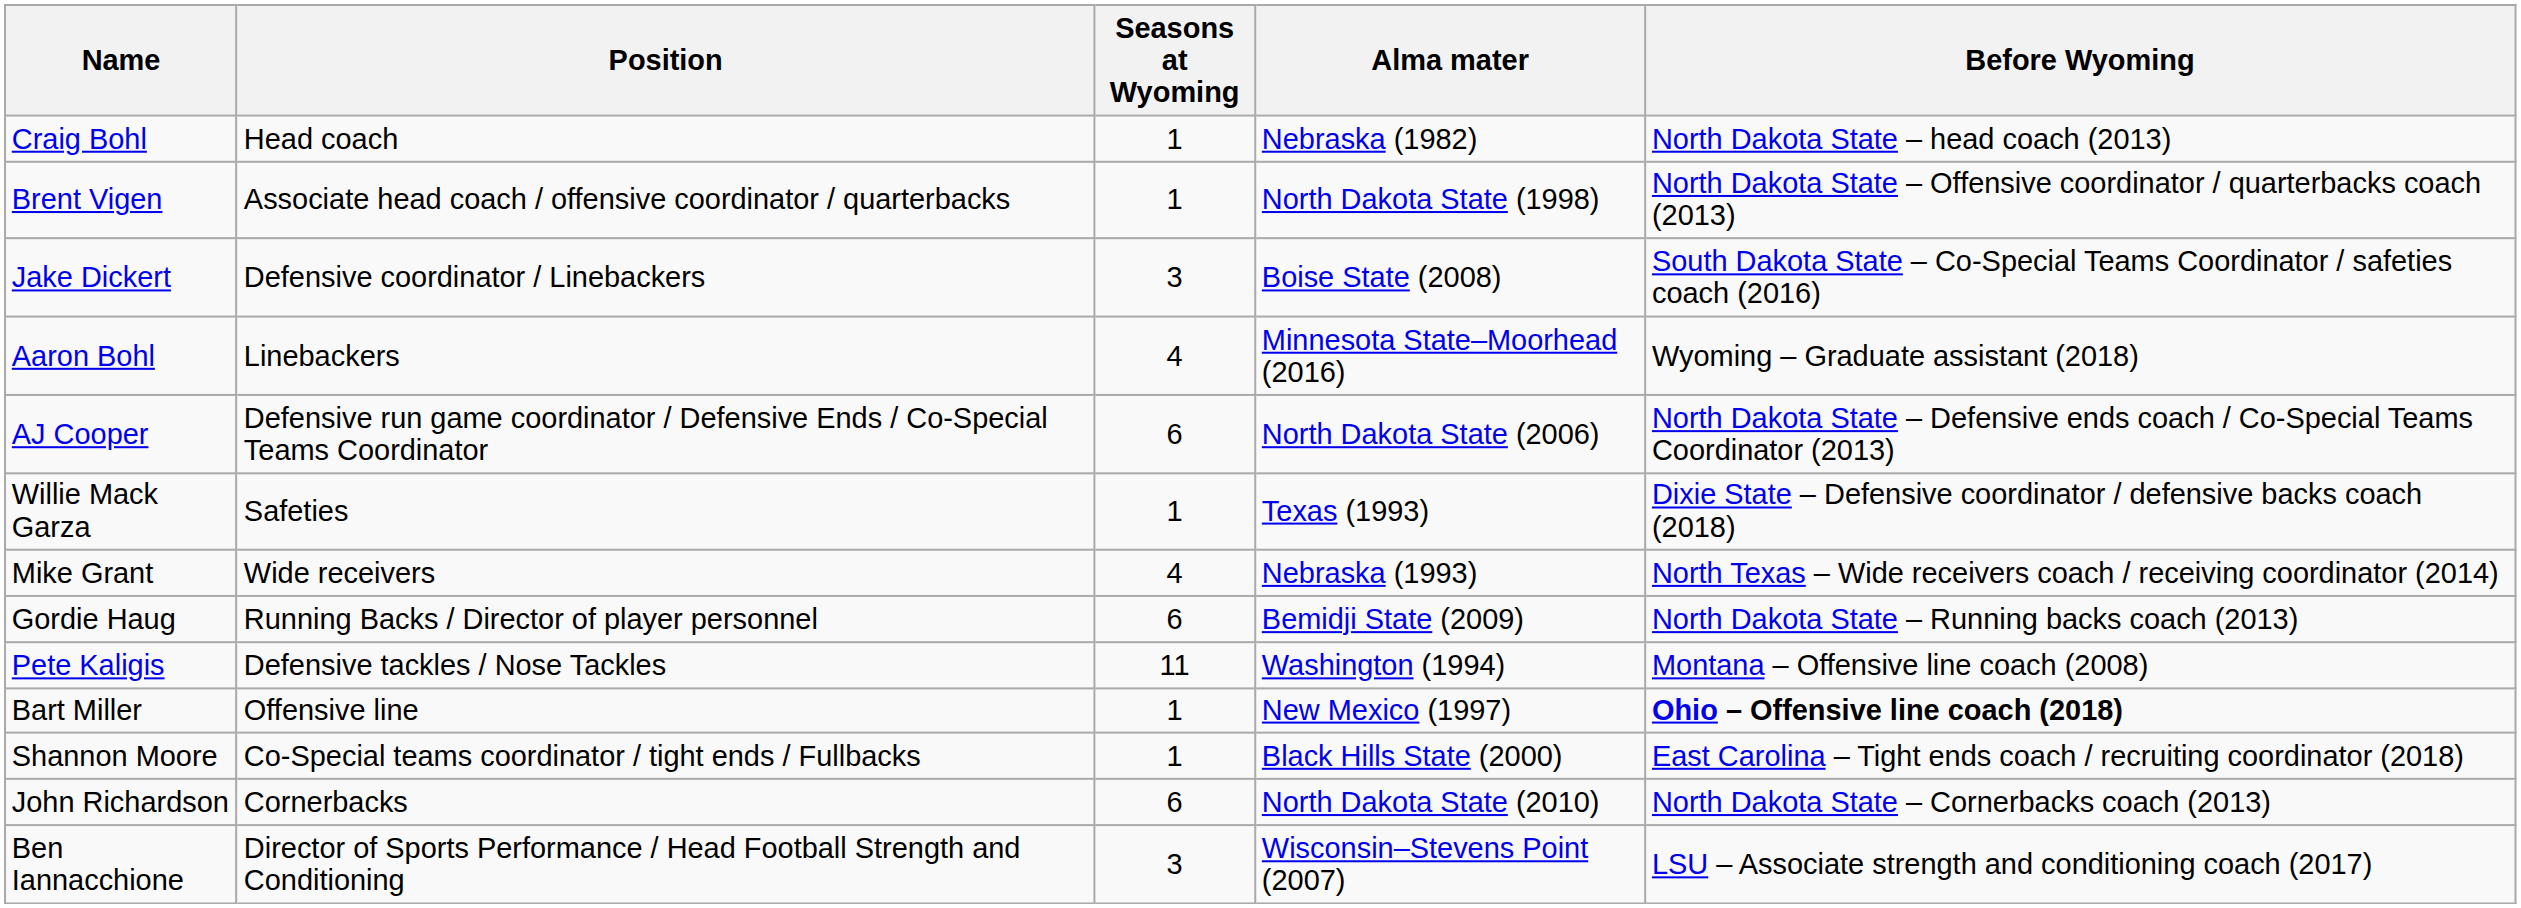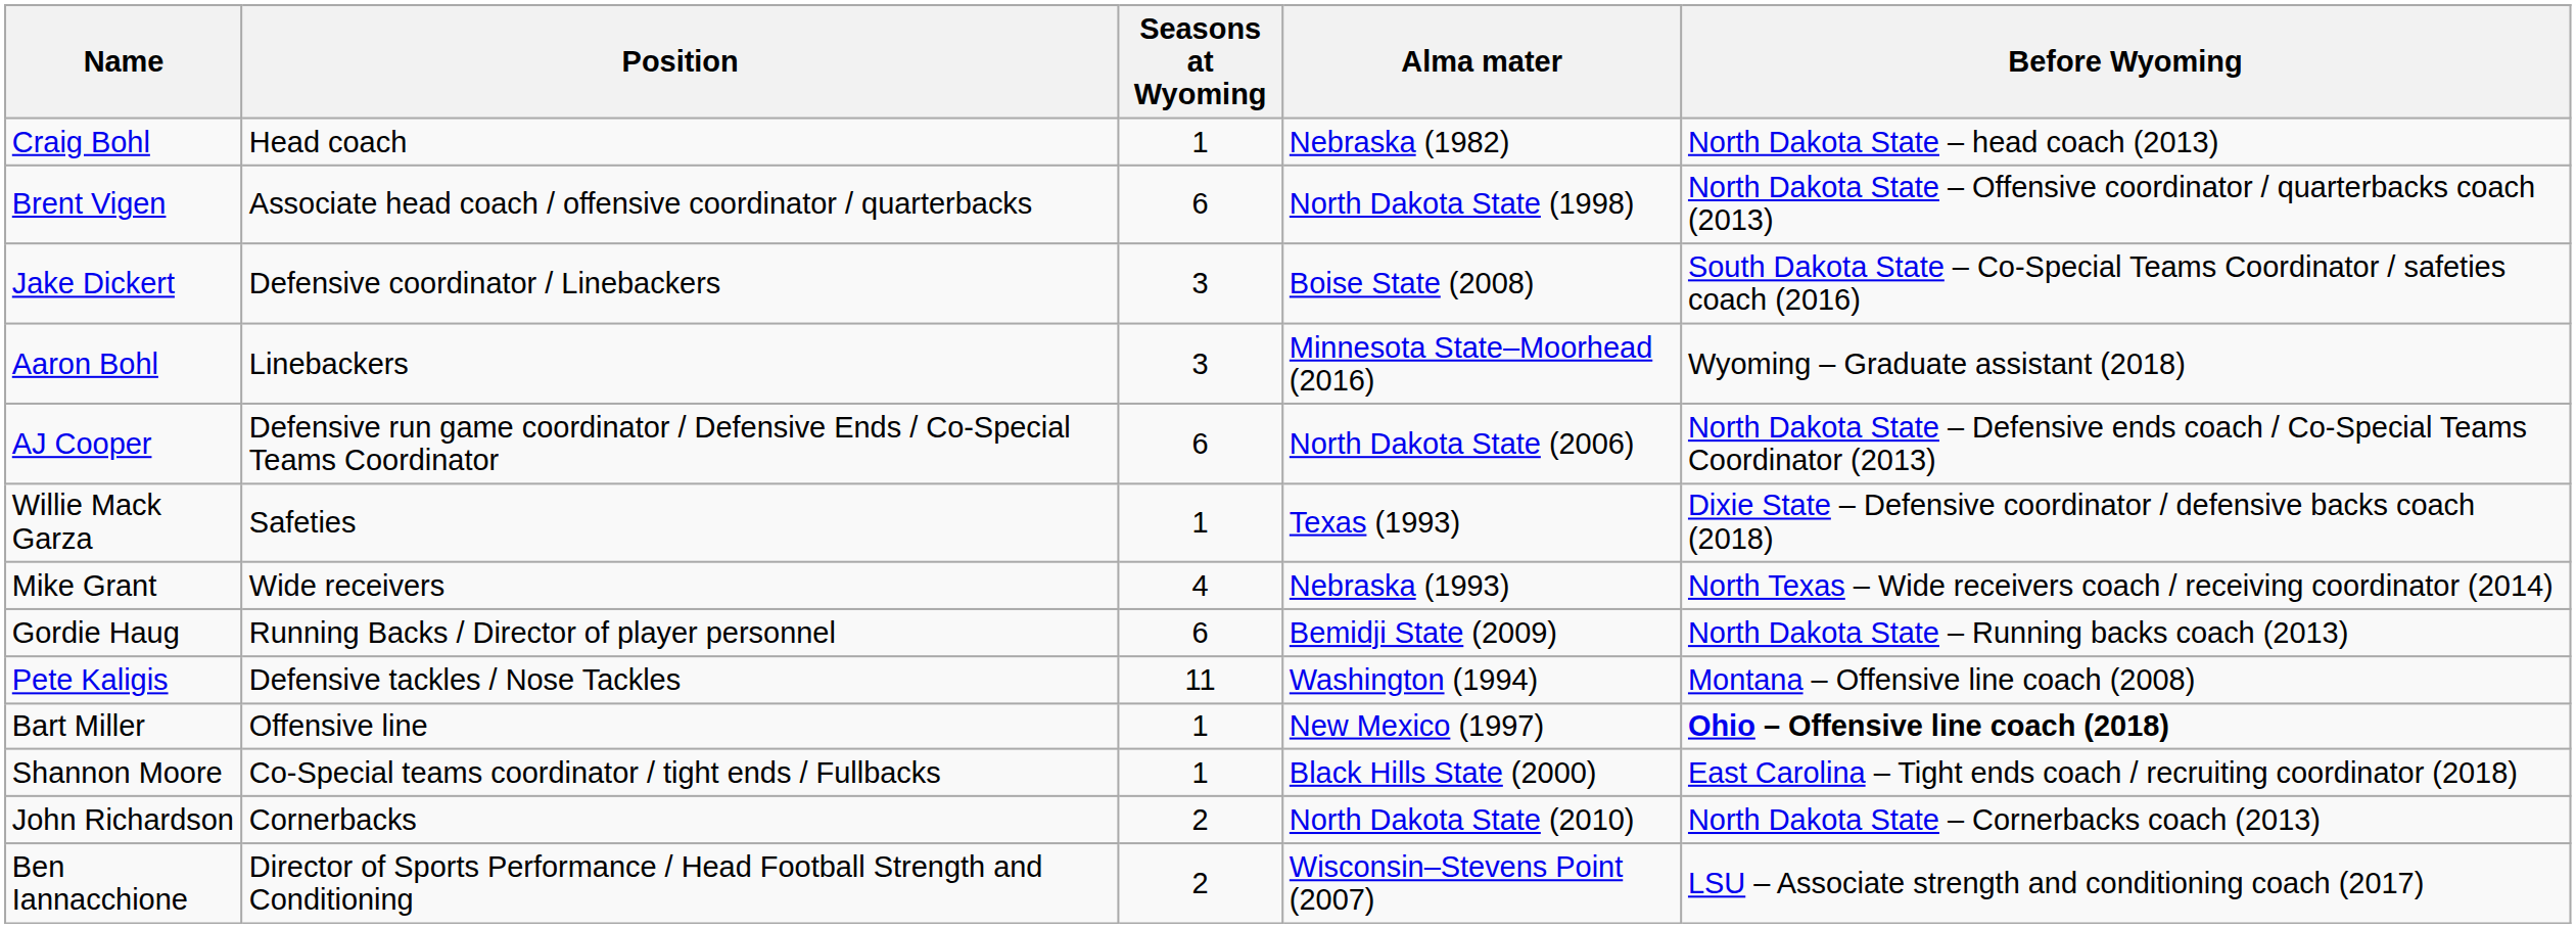Brent Vigen | Seasons at Wyoming: 1 -> 6
Aaron Bohl | Seasons at Wyoming: 4 -> 3
John Richardson | Seasons at Wyoming: 6 -> 2
Ben Iannacchione | Seasons at Wyoming: 3 -> 2
